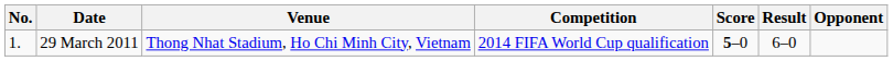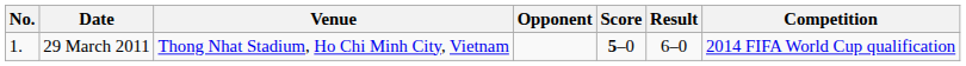columns swapped: Opponent <-> Competition
